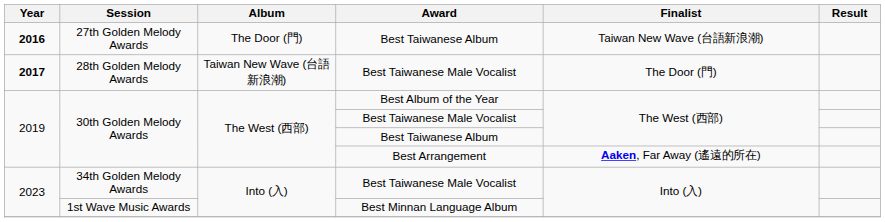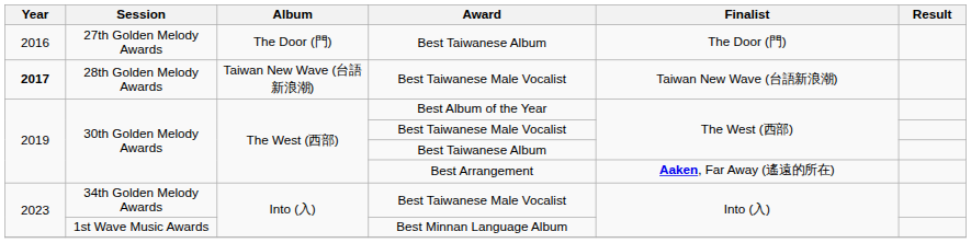27th Golden Melody Awards | Year: bold -> normal
27th Golden Melody Awards | Finalist: Taiwan New Wave (台語新浪潮) -> The Door (門)
28th Golden Melody Awards | Finalist: The Door (門) -> Taiwan New Wave (台語新浪潮)
